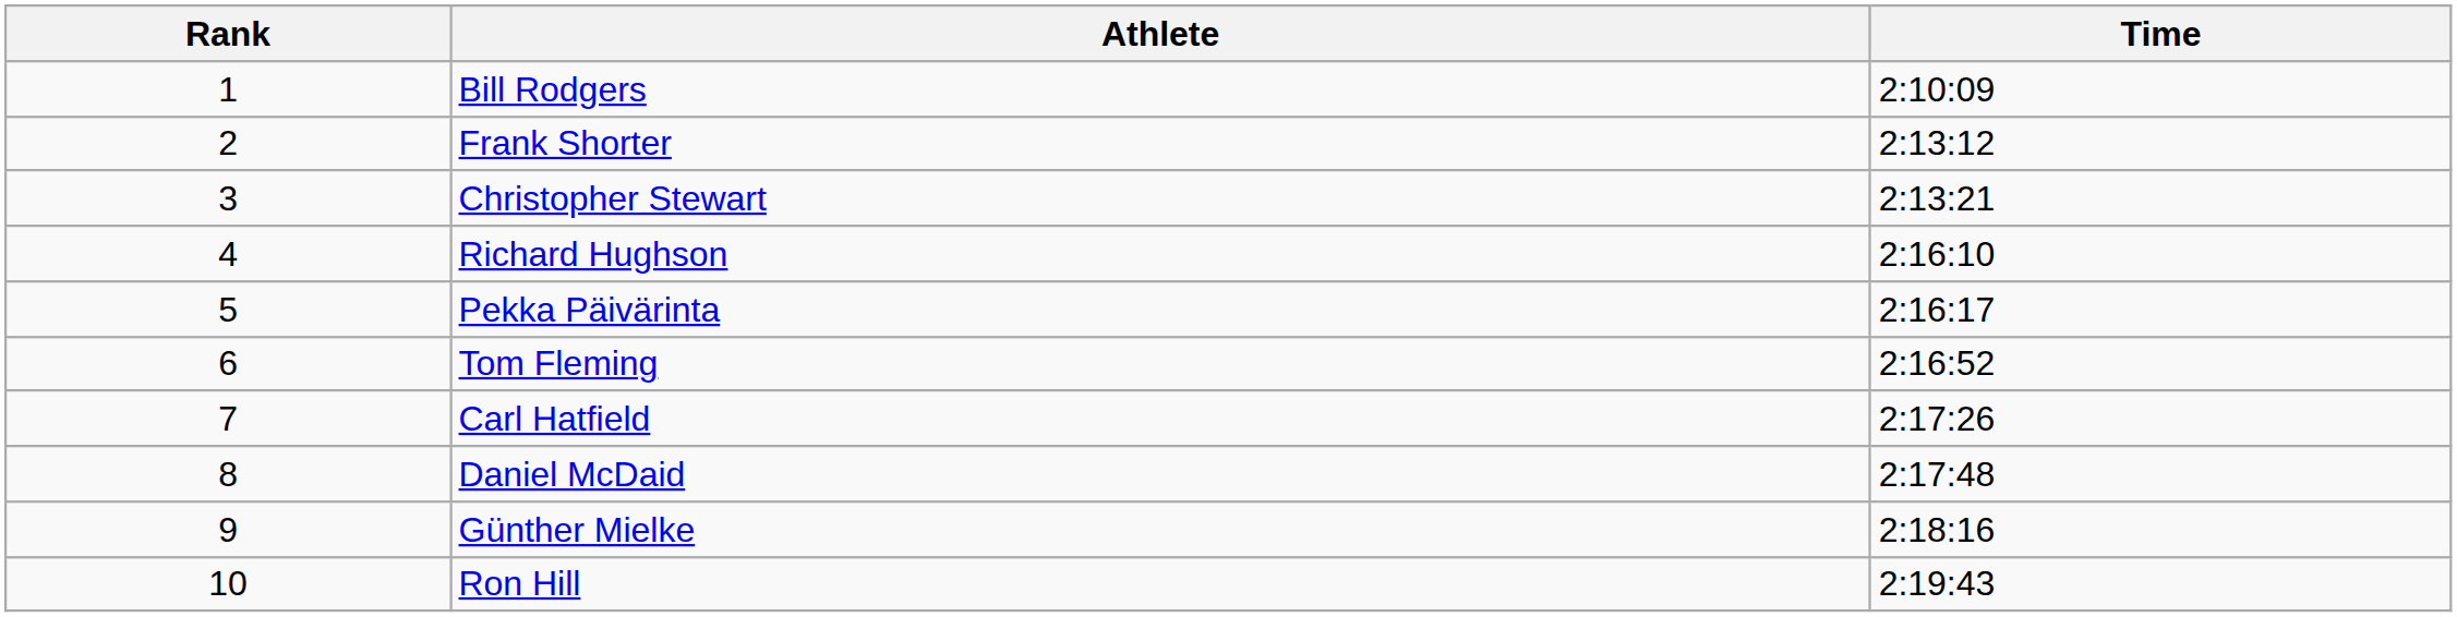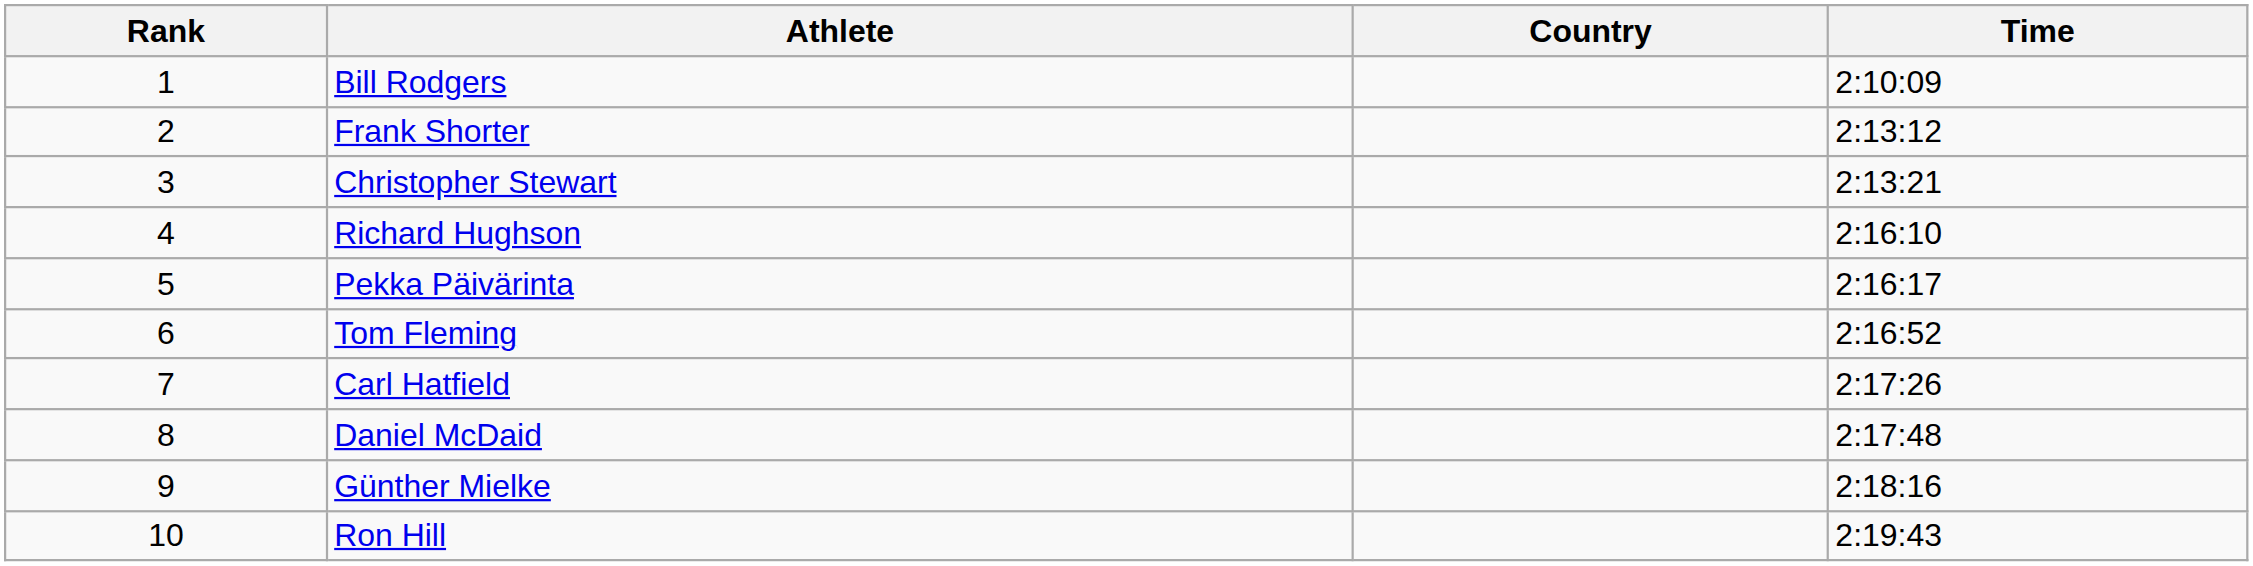+ column: Country
